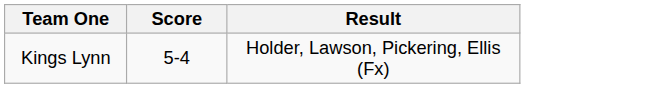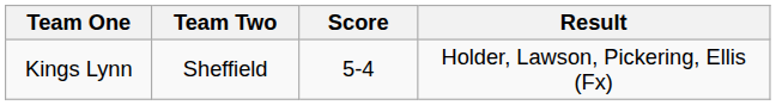+ column: Team Two | Sheffield
